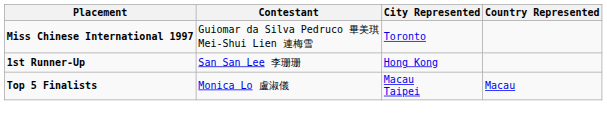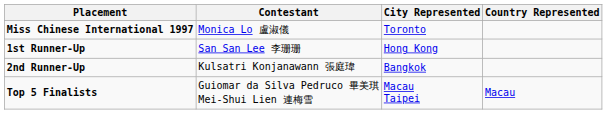Miss Chinese International 1997 | Contestant: Guiomar da Silva Pedruco 畢美琪 Mei-Shui Lien 連梅雪 -> Monica Lo 盧淑儀
+ row: 2nd Runner-Up | Kulsatri Konjanawann 張庭瑋 | Bangkok
Top 5 Finalists | Contestant: Monica Lo 盧淑儀 -> Guiomar da Silva Pedruco 畢美琪 Mei-Shui Lien 連梅雪
